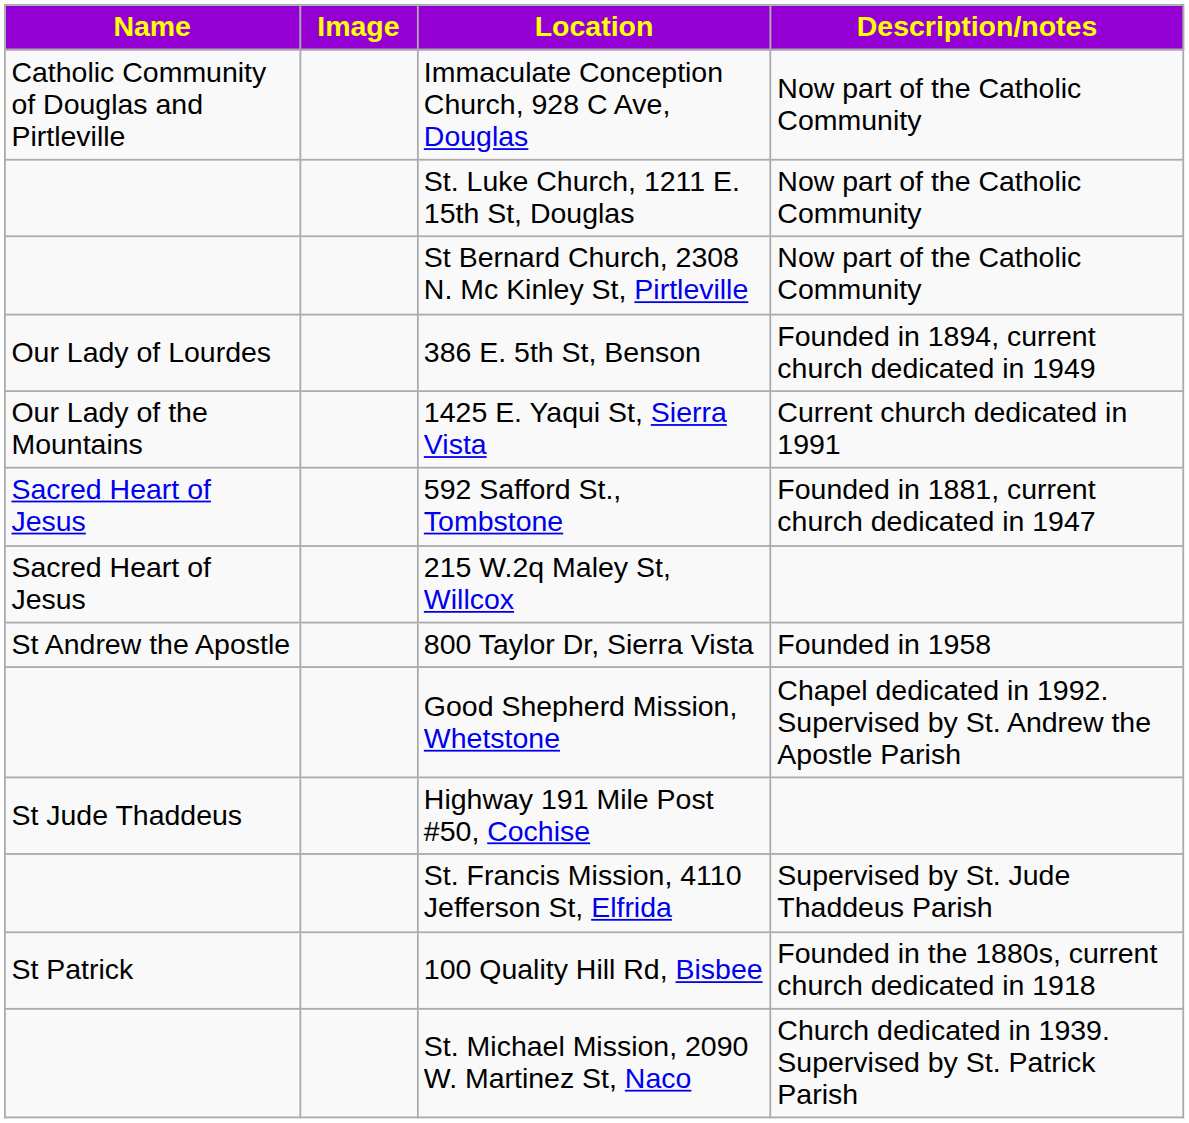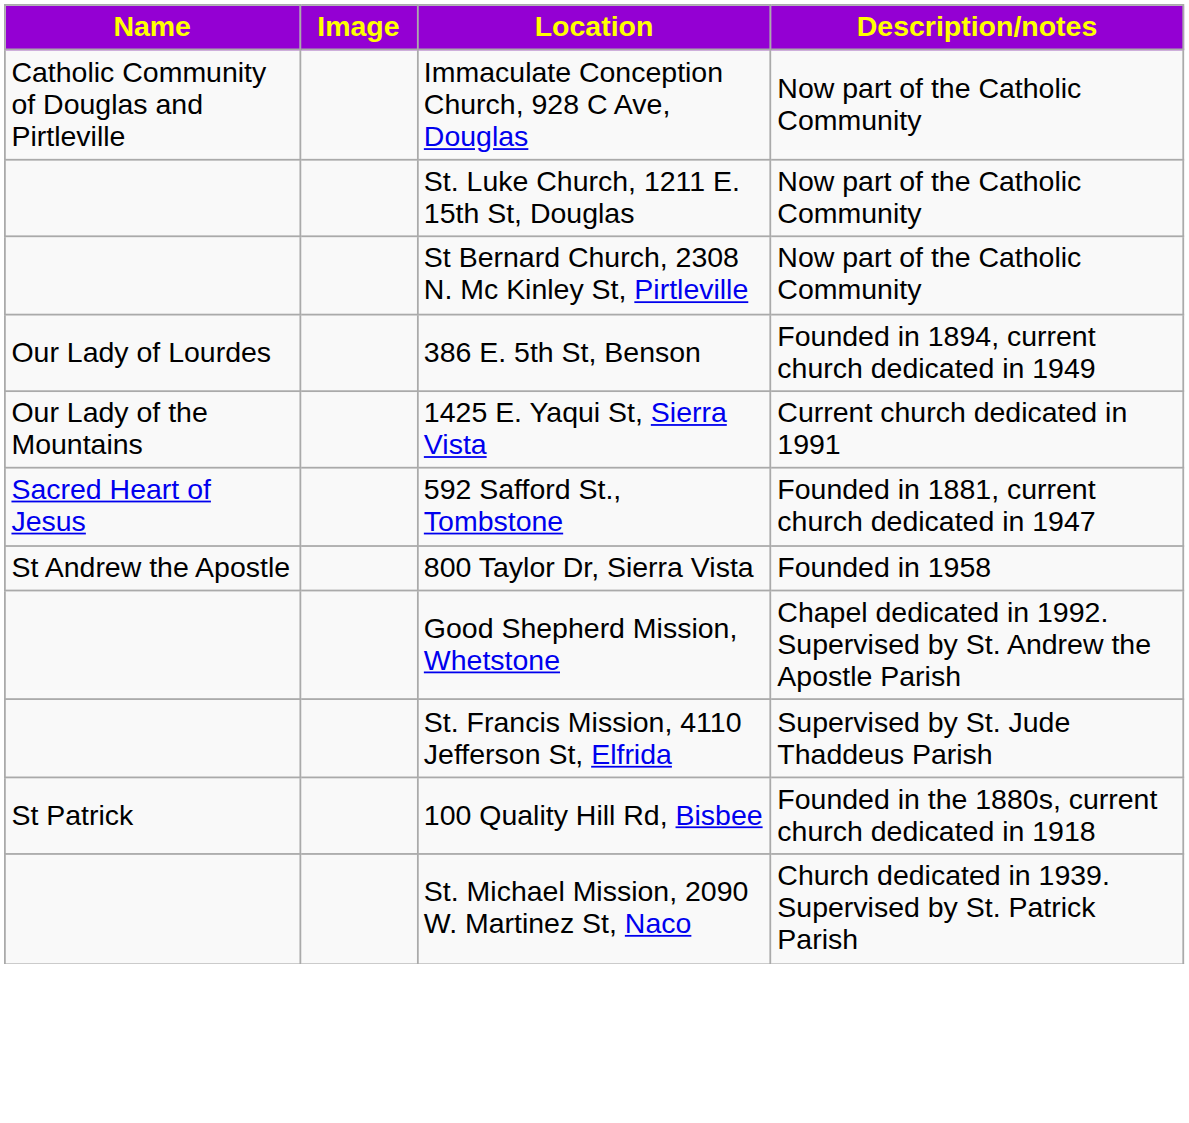- row: Sacred Heart of Jesus | 215 W.2q Maley St, Willcox
- row: St Jude Thaddeus | Highway 191 Mile Post #50, Cochise
